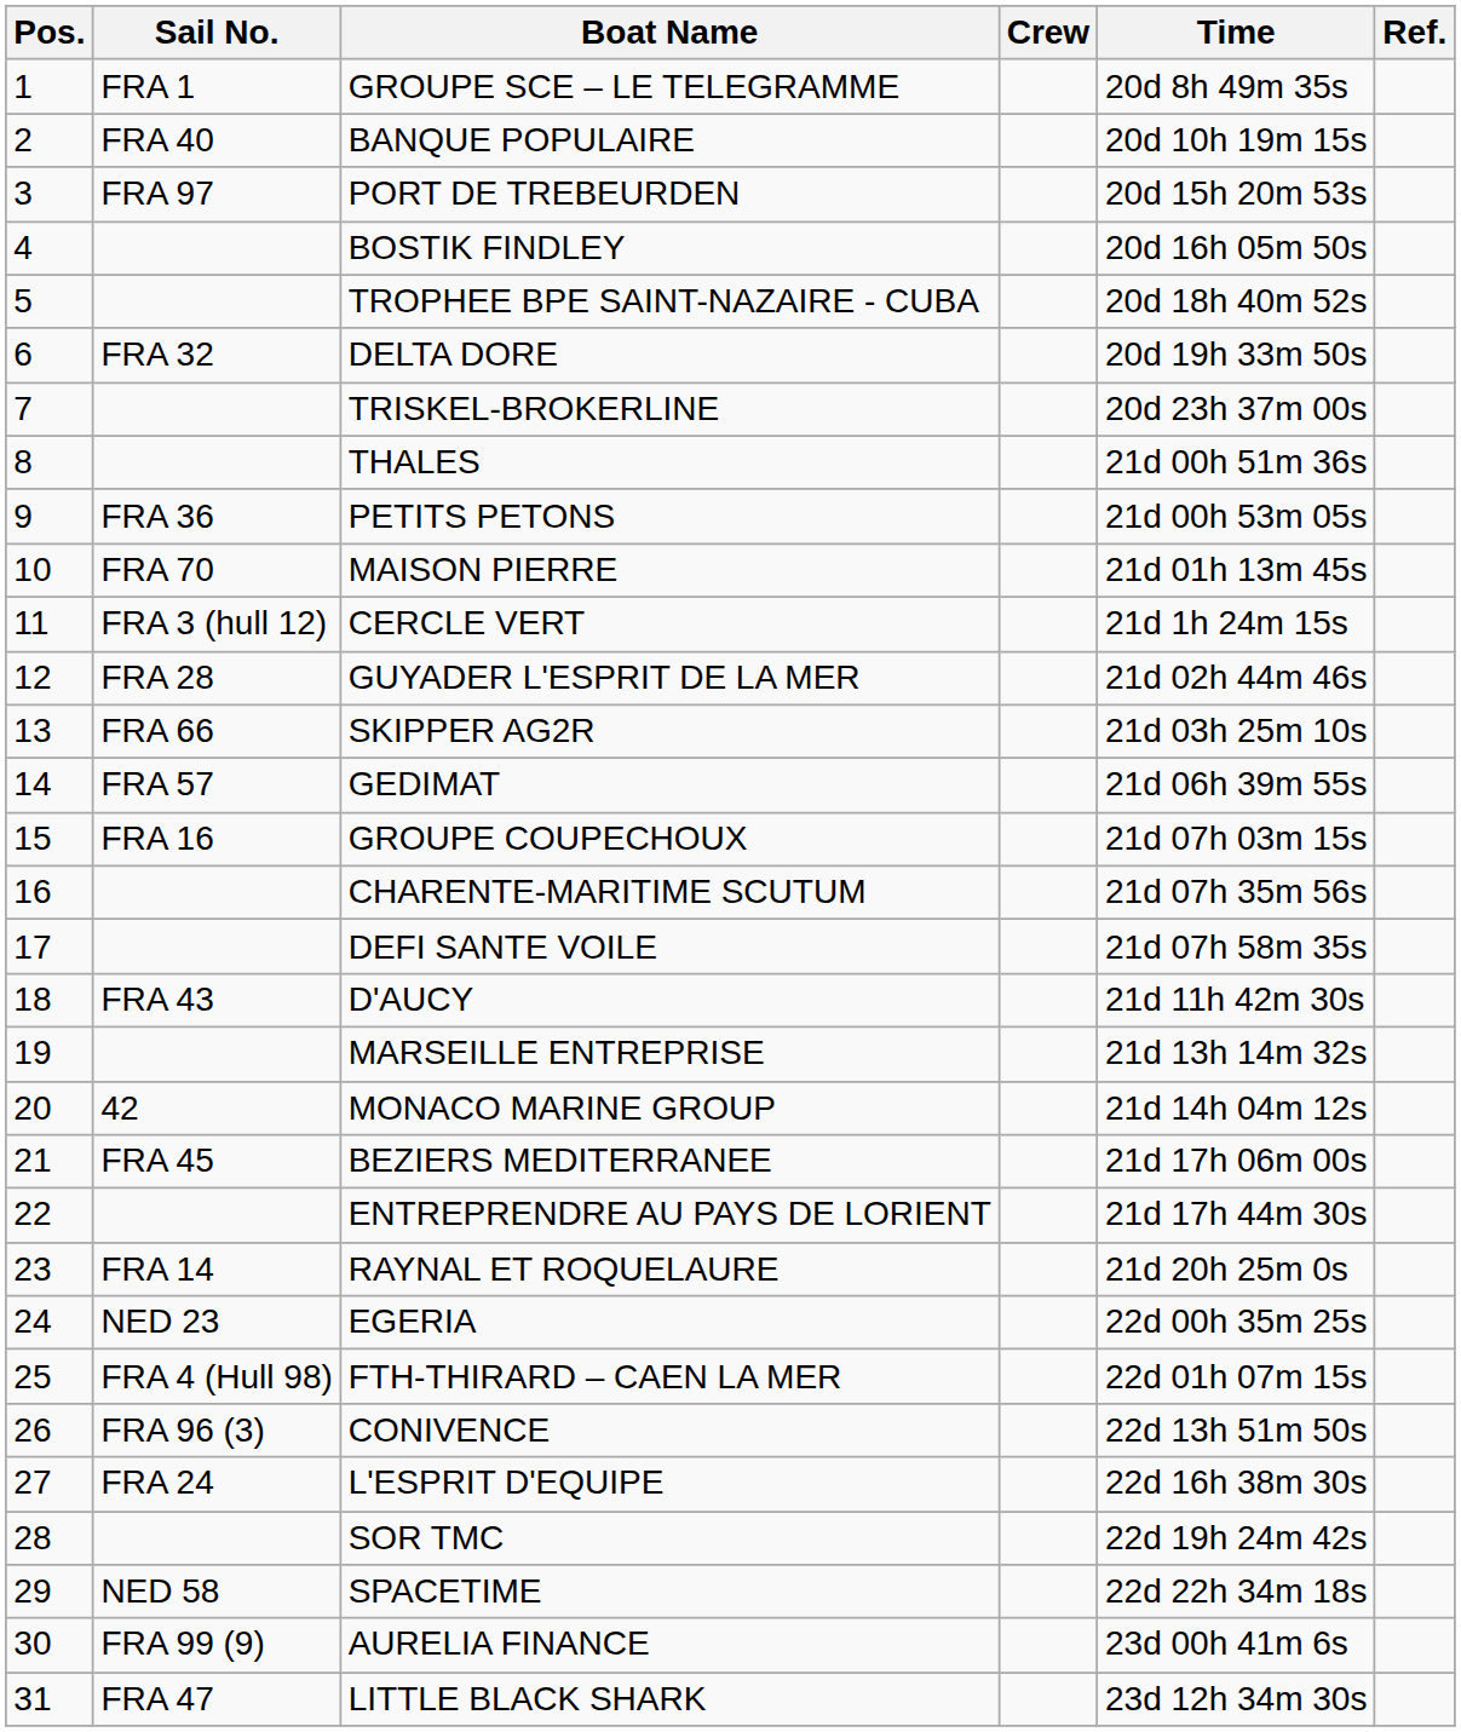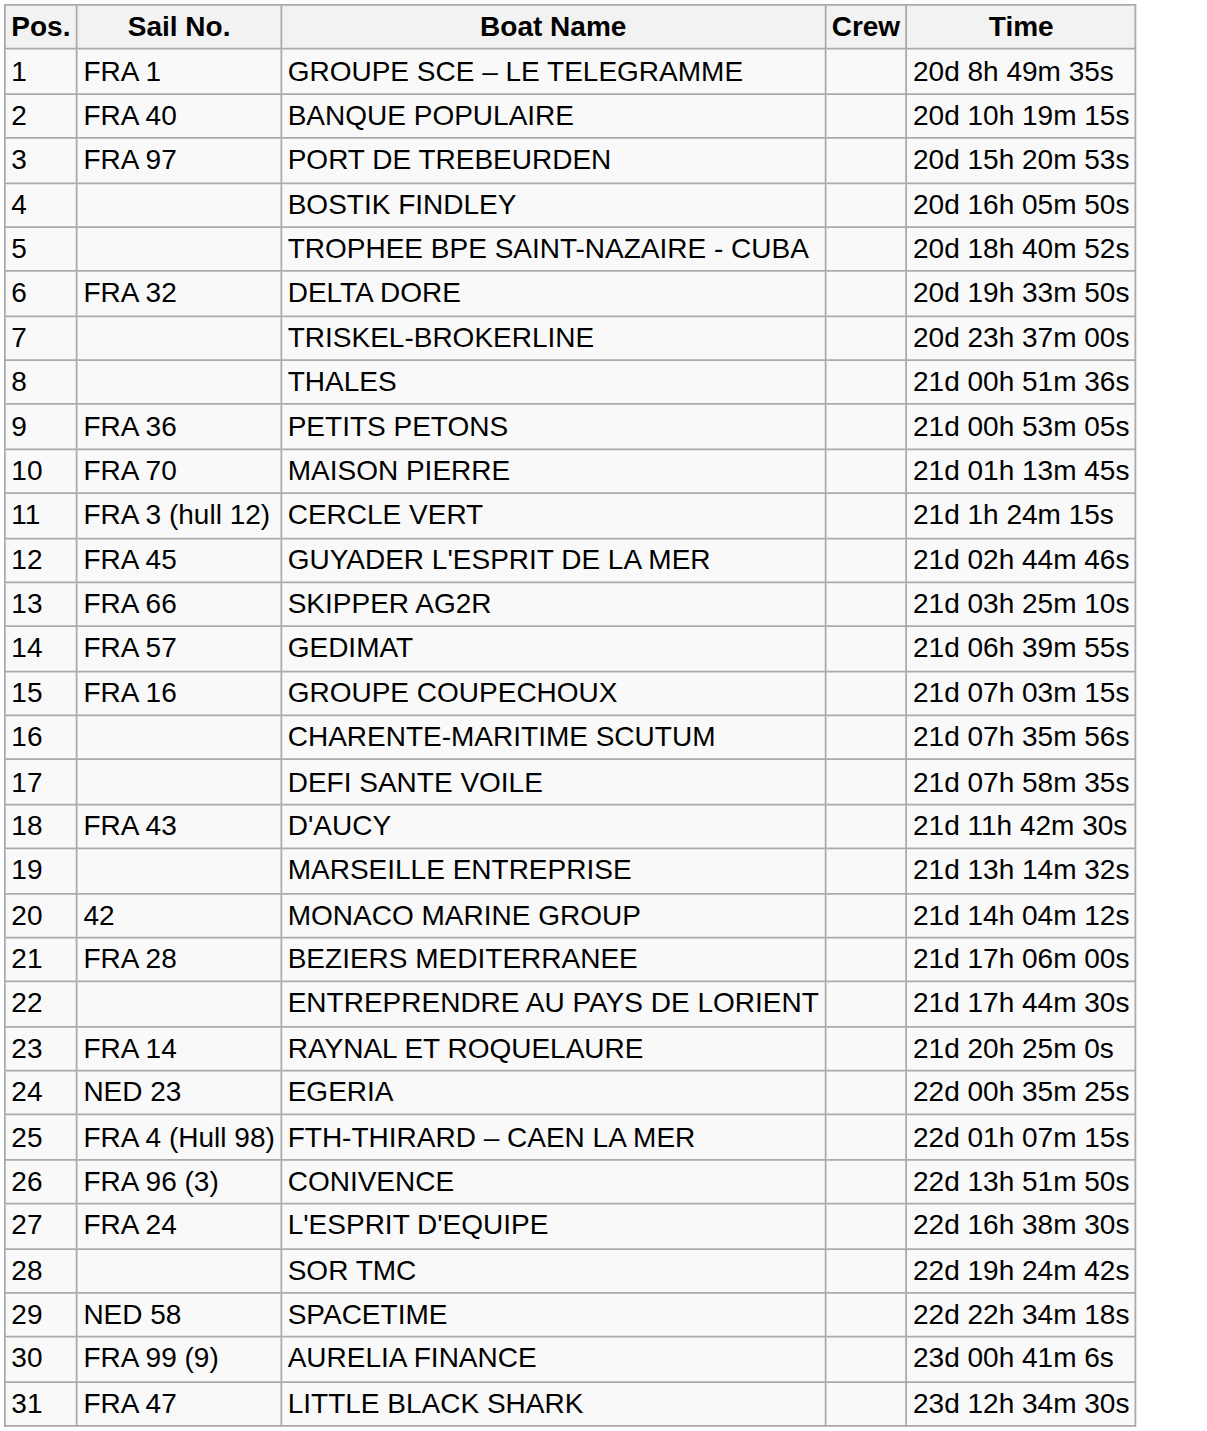- column: Ref.
GUYADER L'ESPRIT DE LA MER | Sail No.: FRA 28 -> FRA 45
BEZIERS MEDITERRANEE | Sail No.: FRA 45 -> FRA 28
